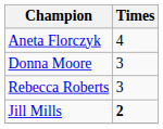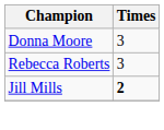- row: Aneta Florczyk | 4
